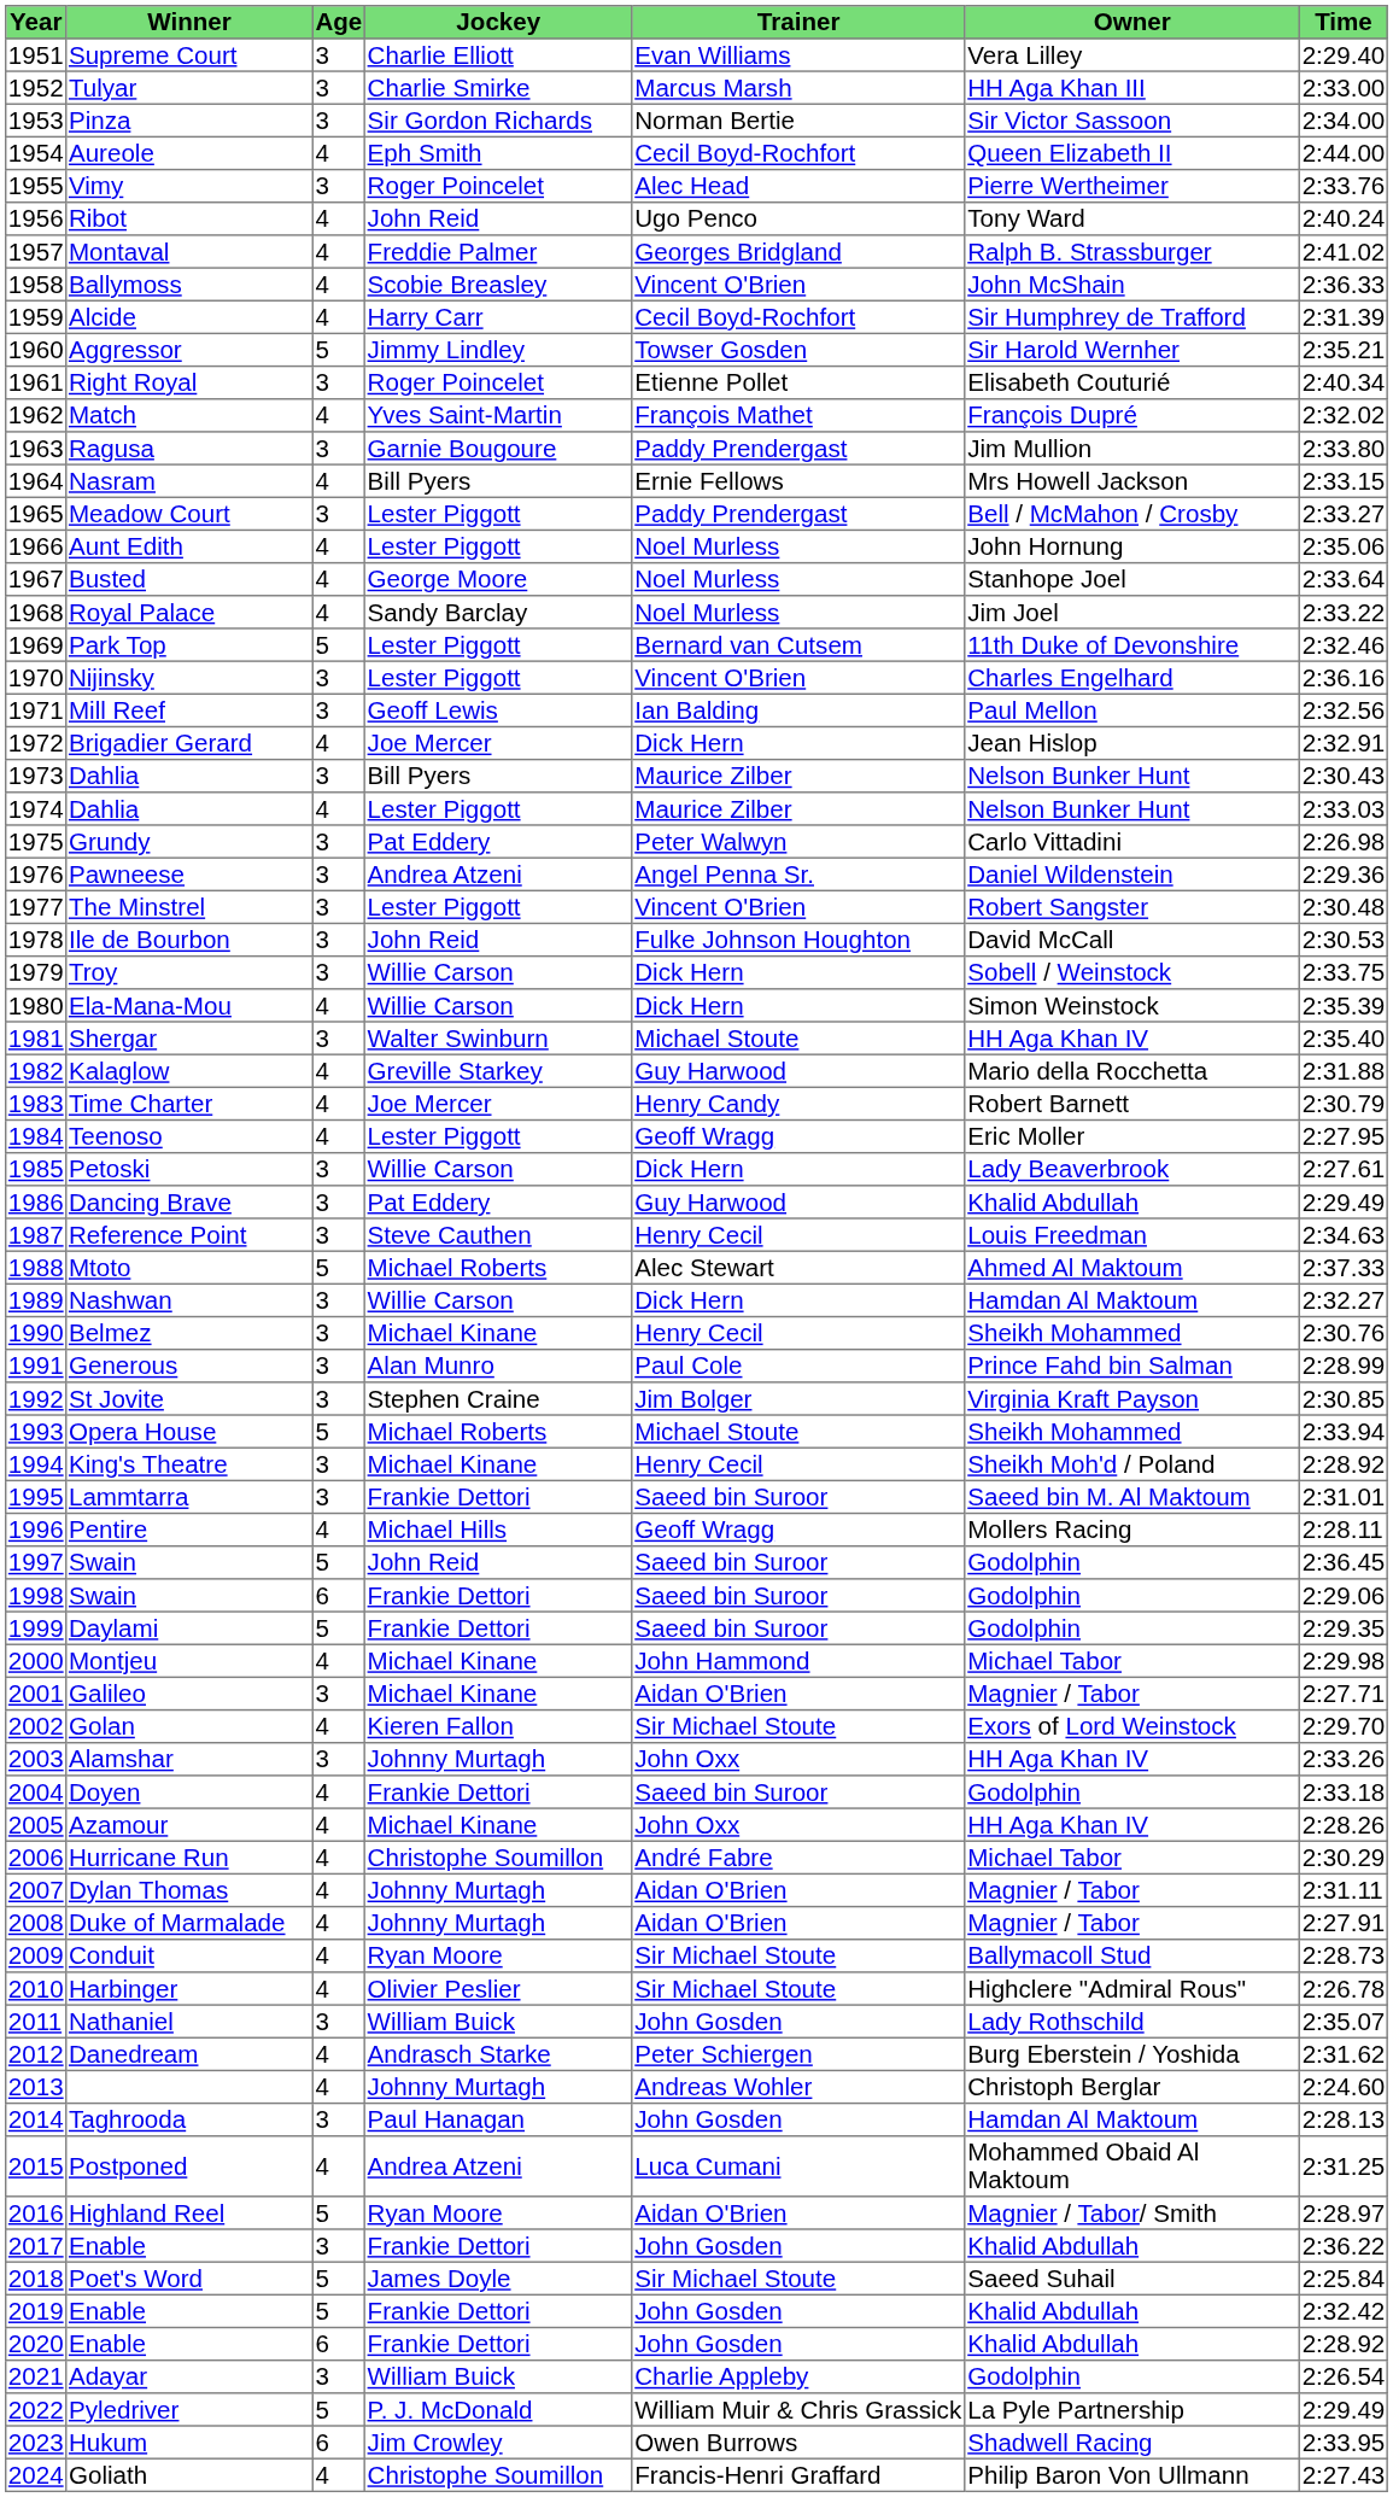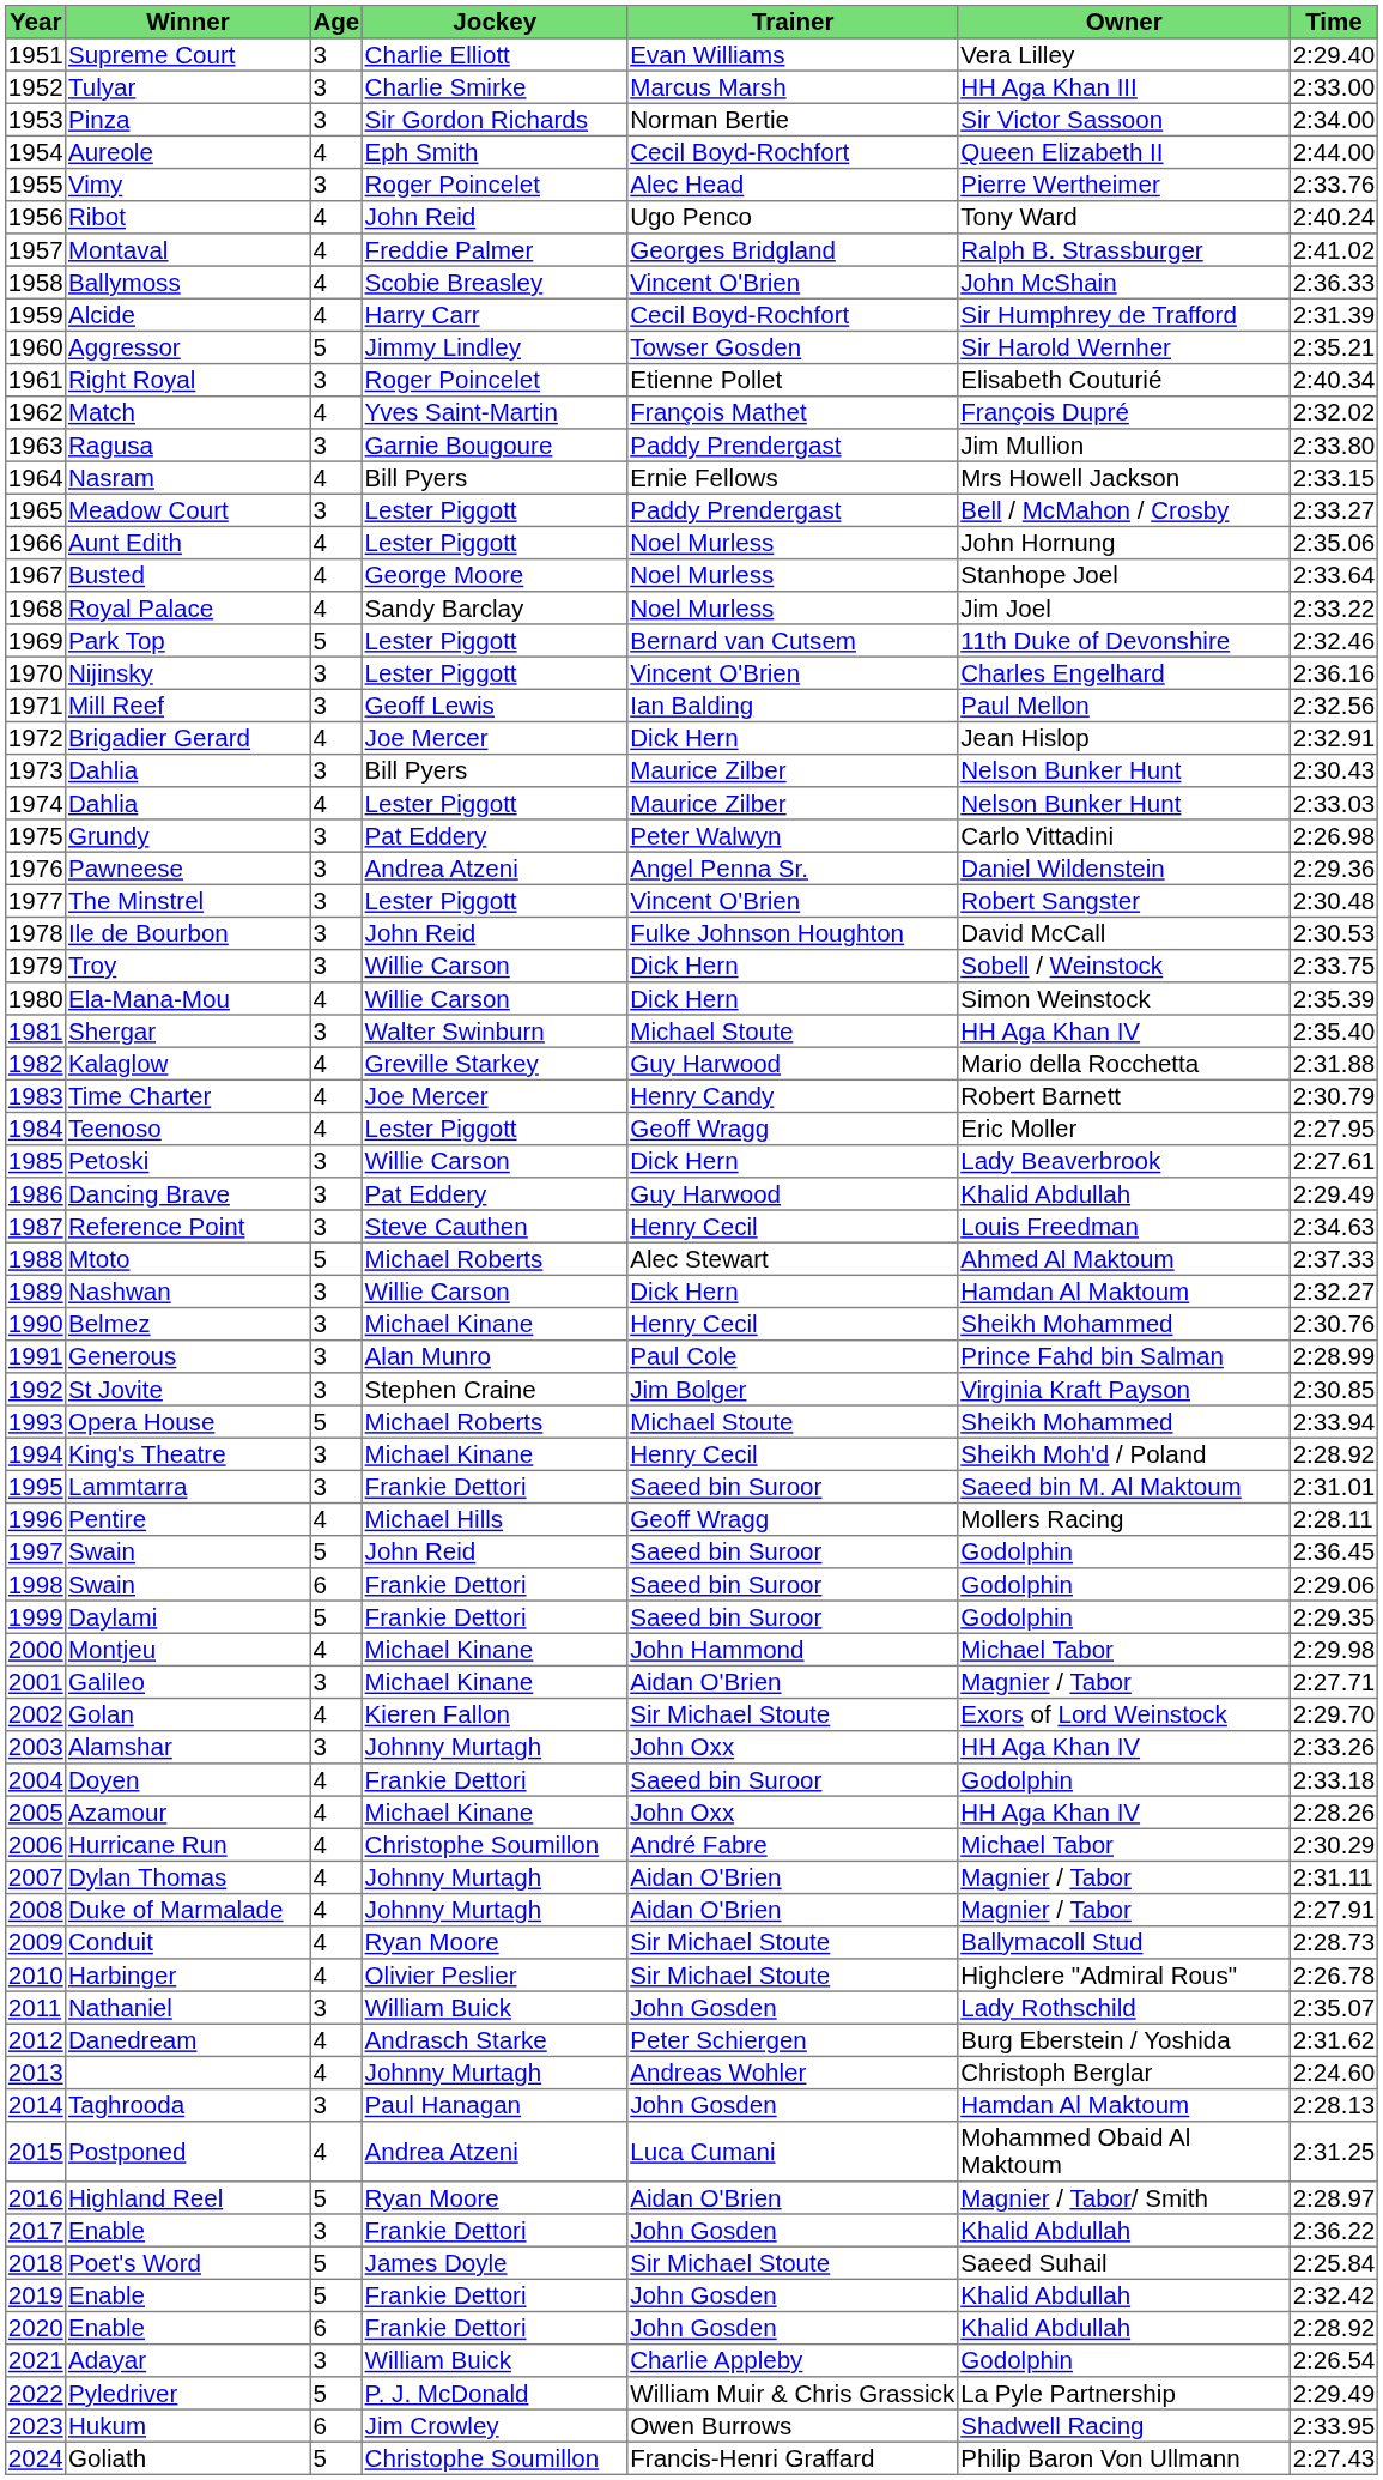Goliath | Age: 4 -> 5
